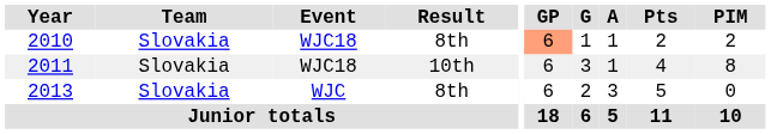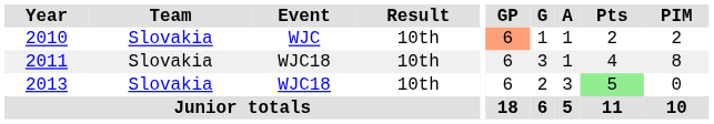2010 | Event: WJC18 -> WJC
2010 | Result: 8th -> 10th
2013 | Event: WJC -> WJC18
2013 | Result: 8th -> 10th
2013 | Pts: no background -> lightgreen background
